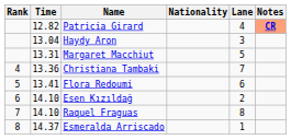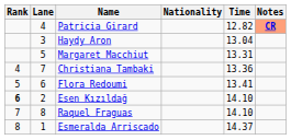columns swapped: Lane <-> Time
Esen Kızıldağ | Rank: normal -> bold
